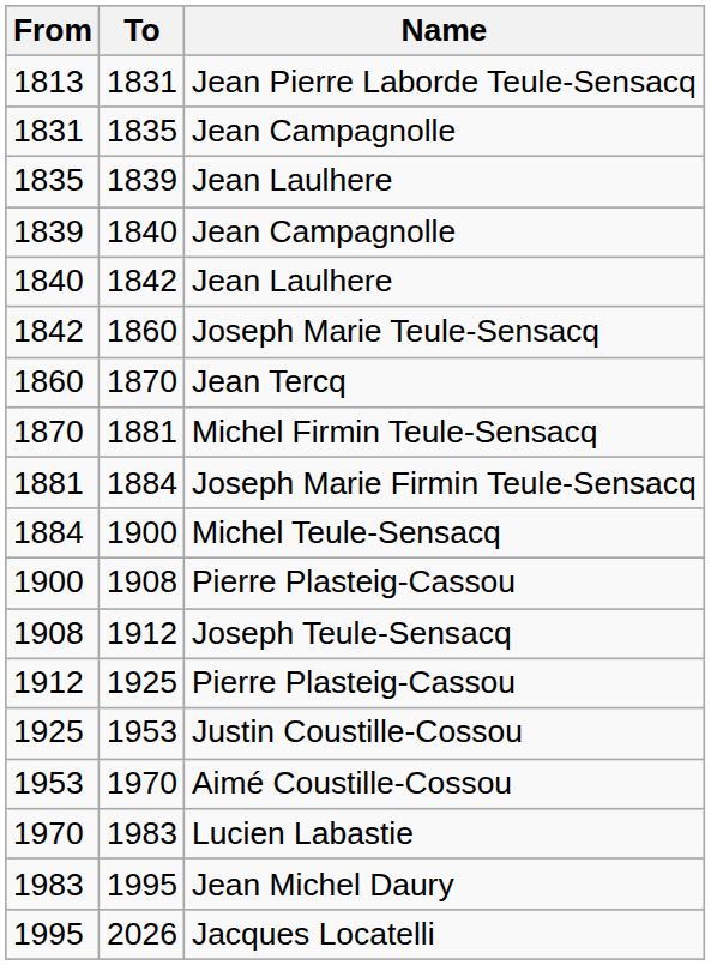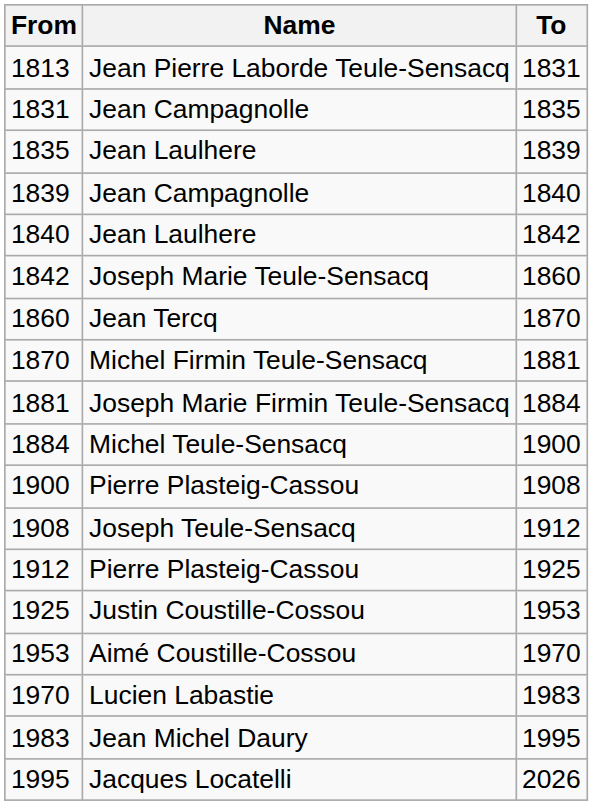columns swapped: To <-> Name
